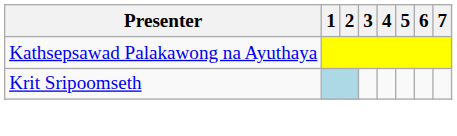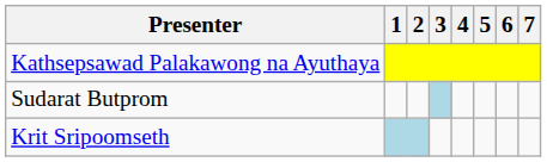+ row: Sudarat Butprom
